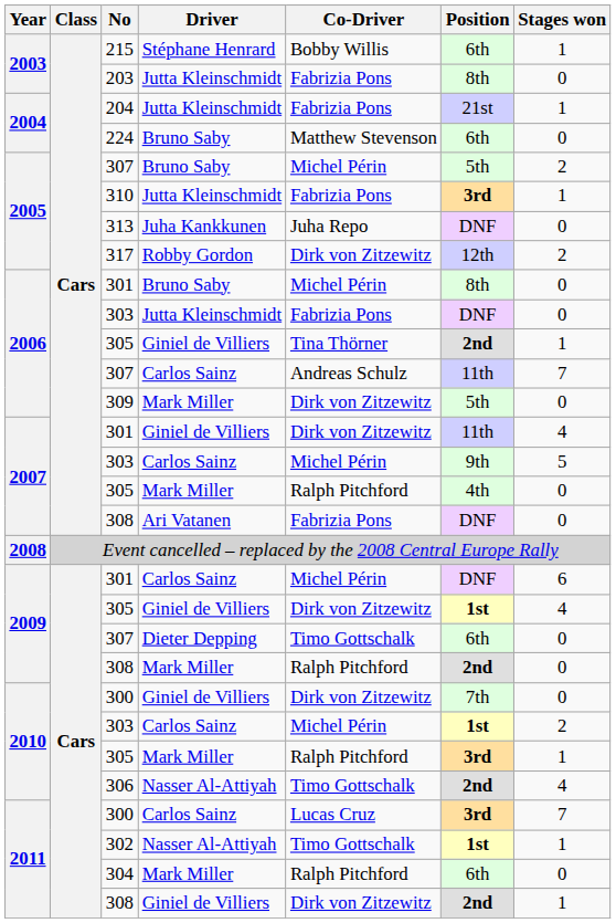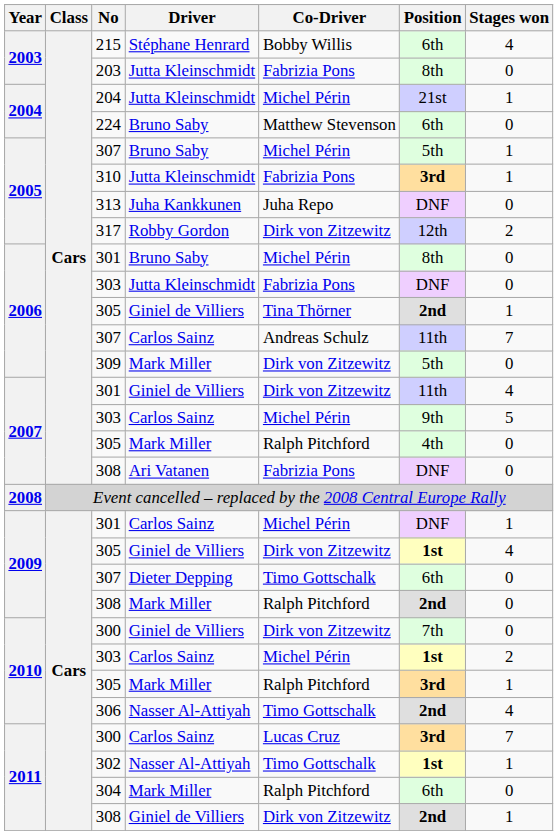215 | Stages won: 1 -> 4
204 | Co-Driver: Fabrizia Pons -> Michel Périn
2005 / 307 | Stages won: 2 -> 1
2009 / 301 | Stages won: 6 -> 1
